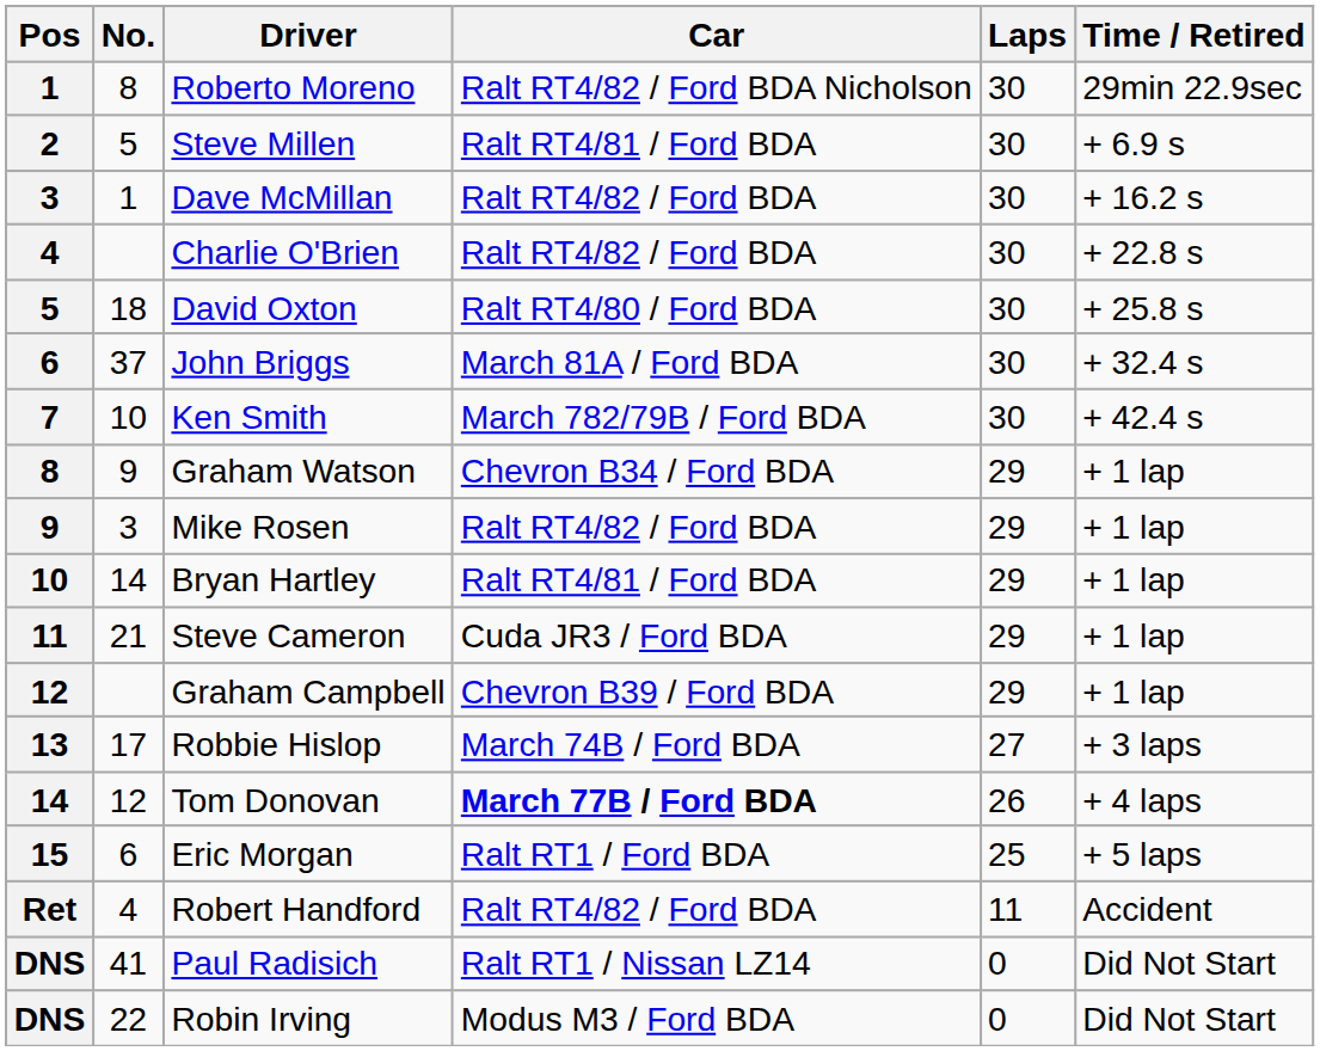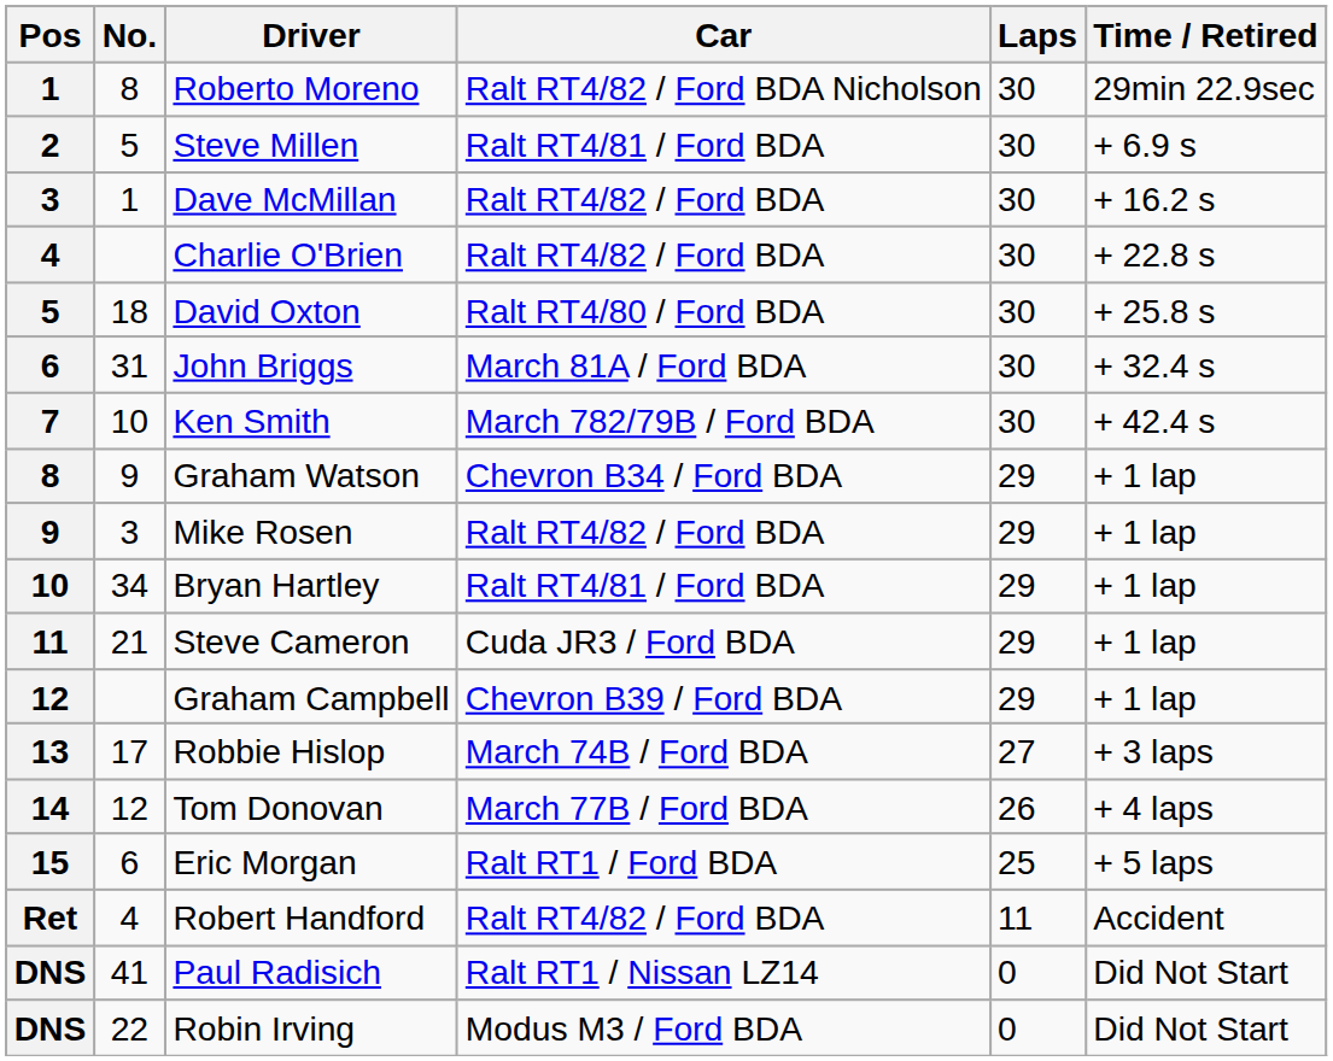John Briggs | No.: 37 -> 31
Bryan Hartley | No.: 14 -> 34
Tom Donovan | Car: bold -> normal
